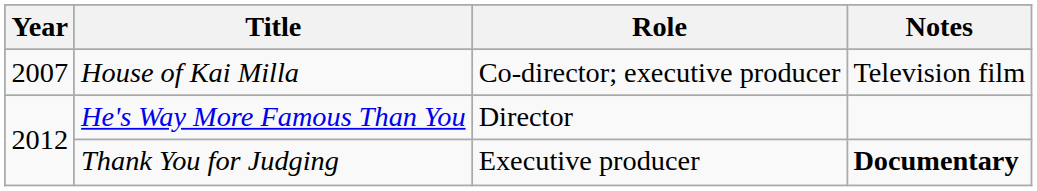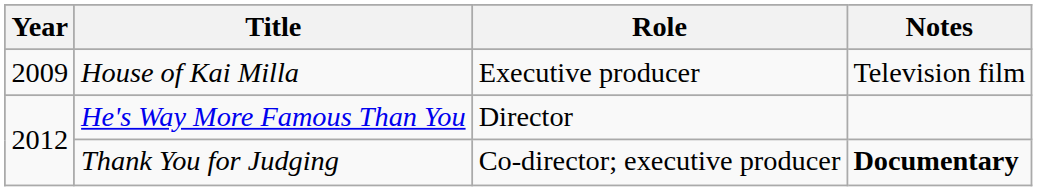House of Kai Milla | Year: 2007 -> 2009
House of Kai Milla | Role: Co-director; executive producer -> Executive producer
Thank You for Judging | Role: Executive producer -> Co-director; executive producer
